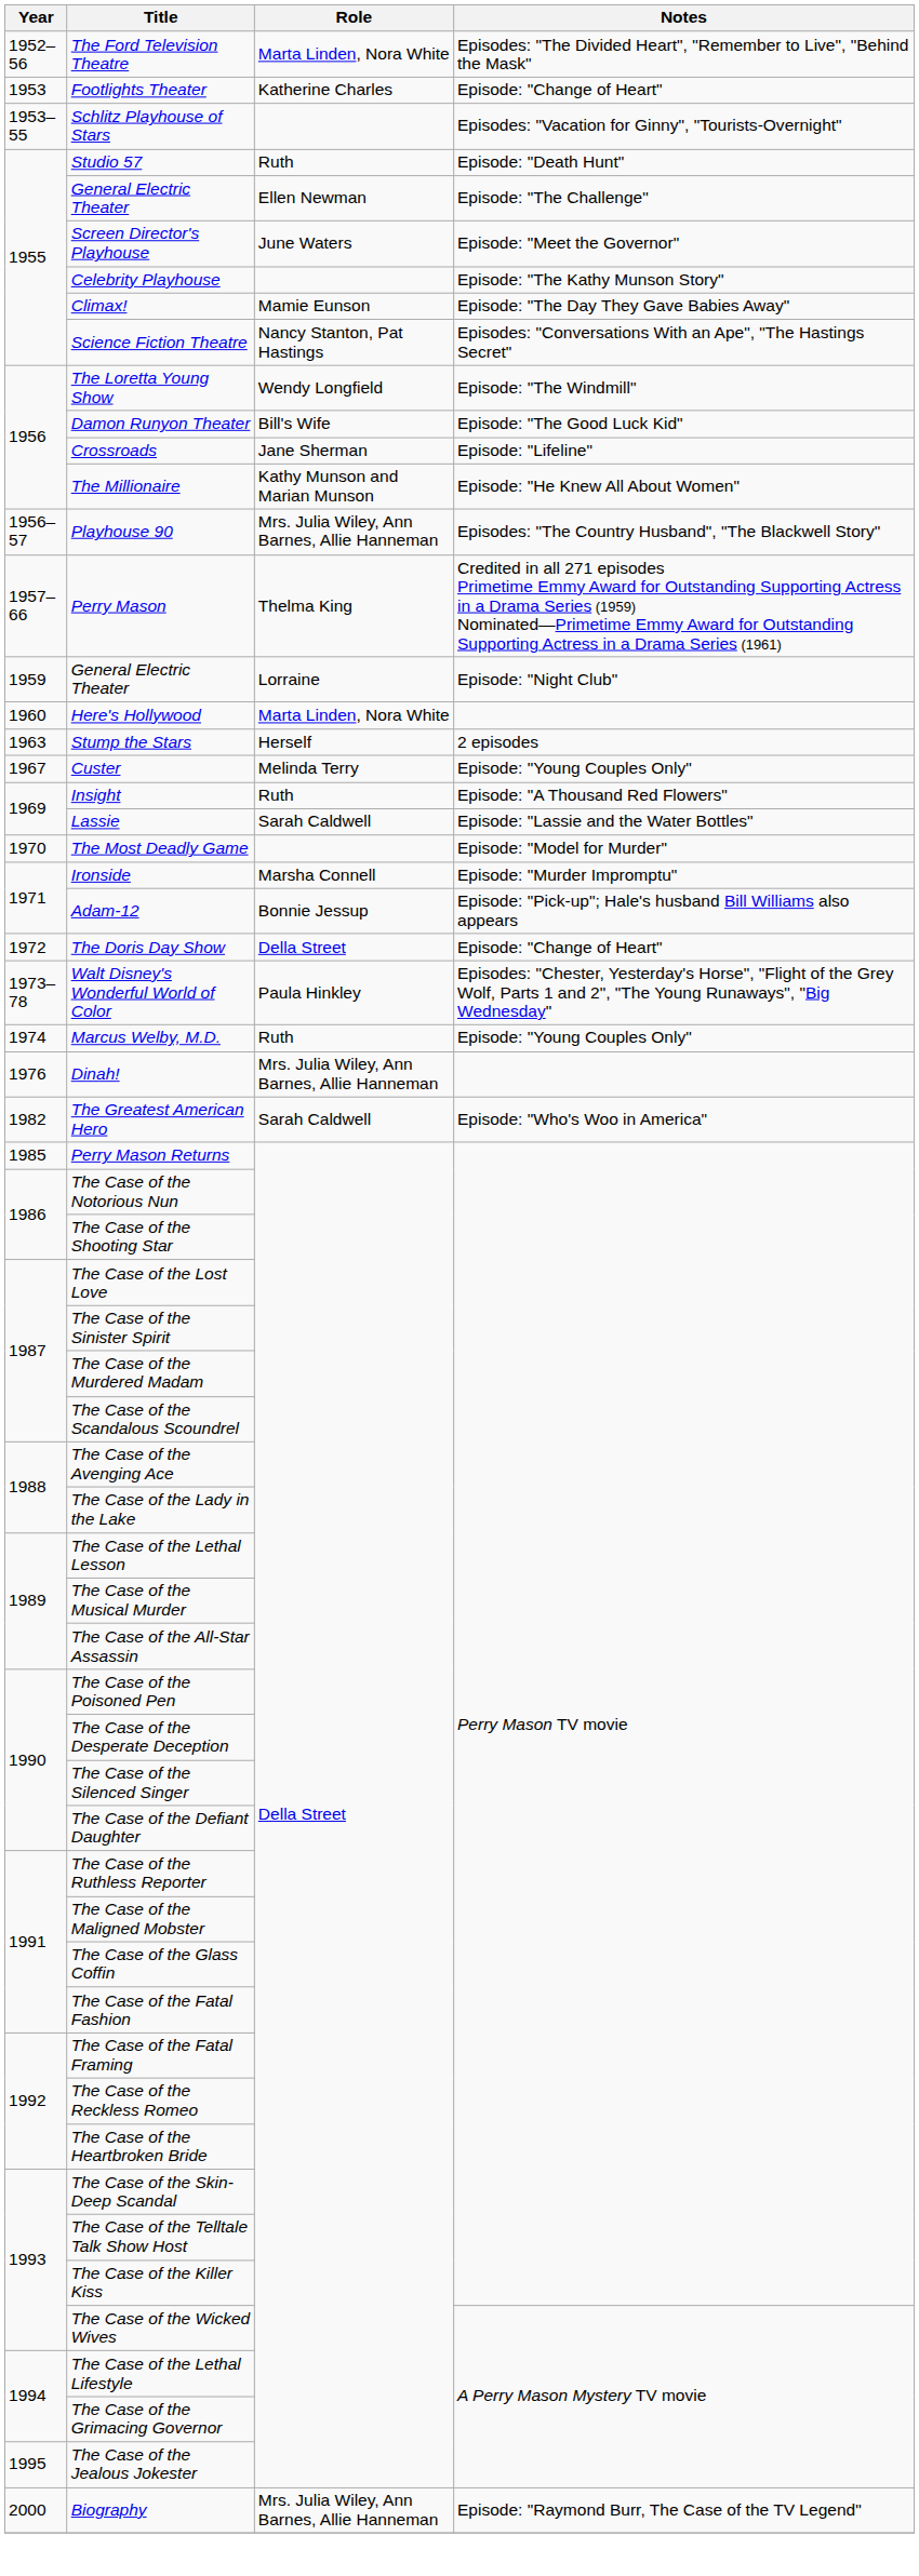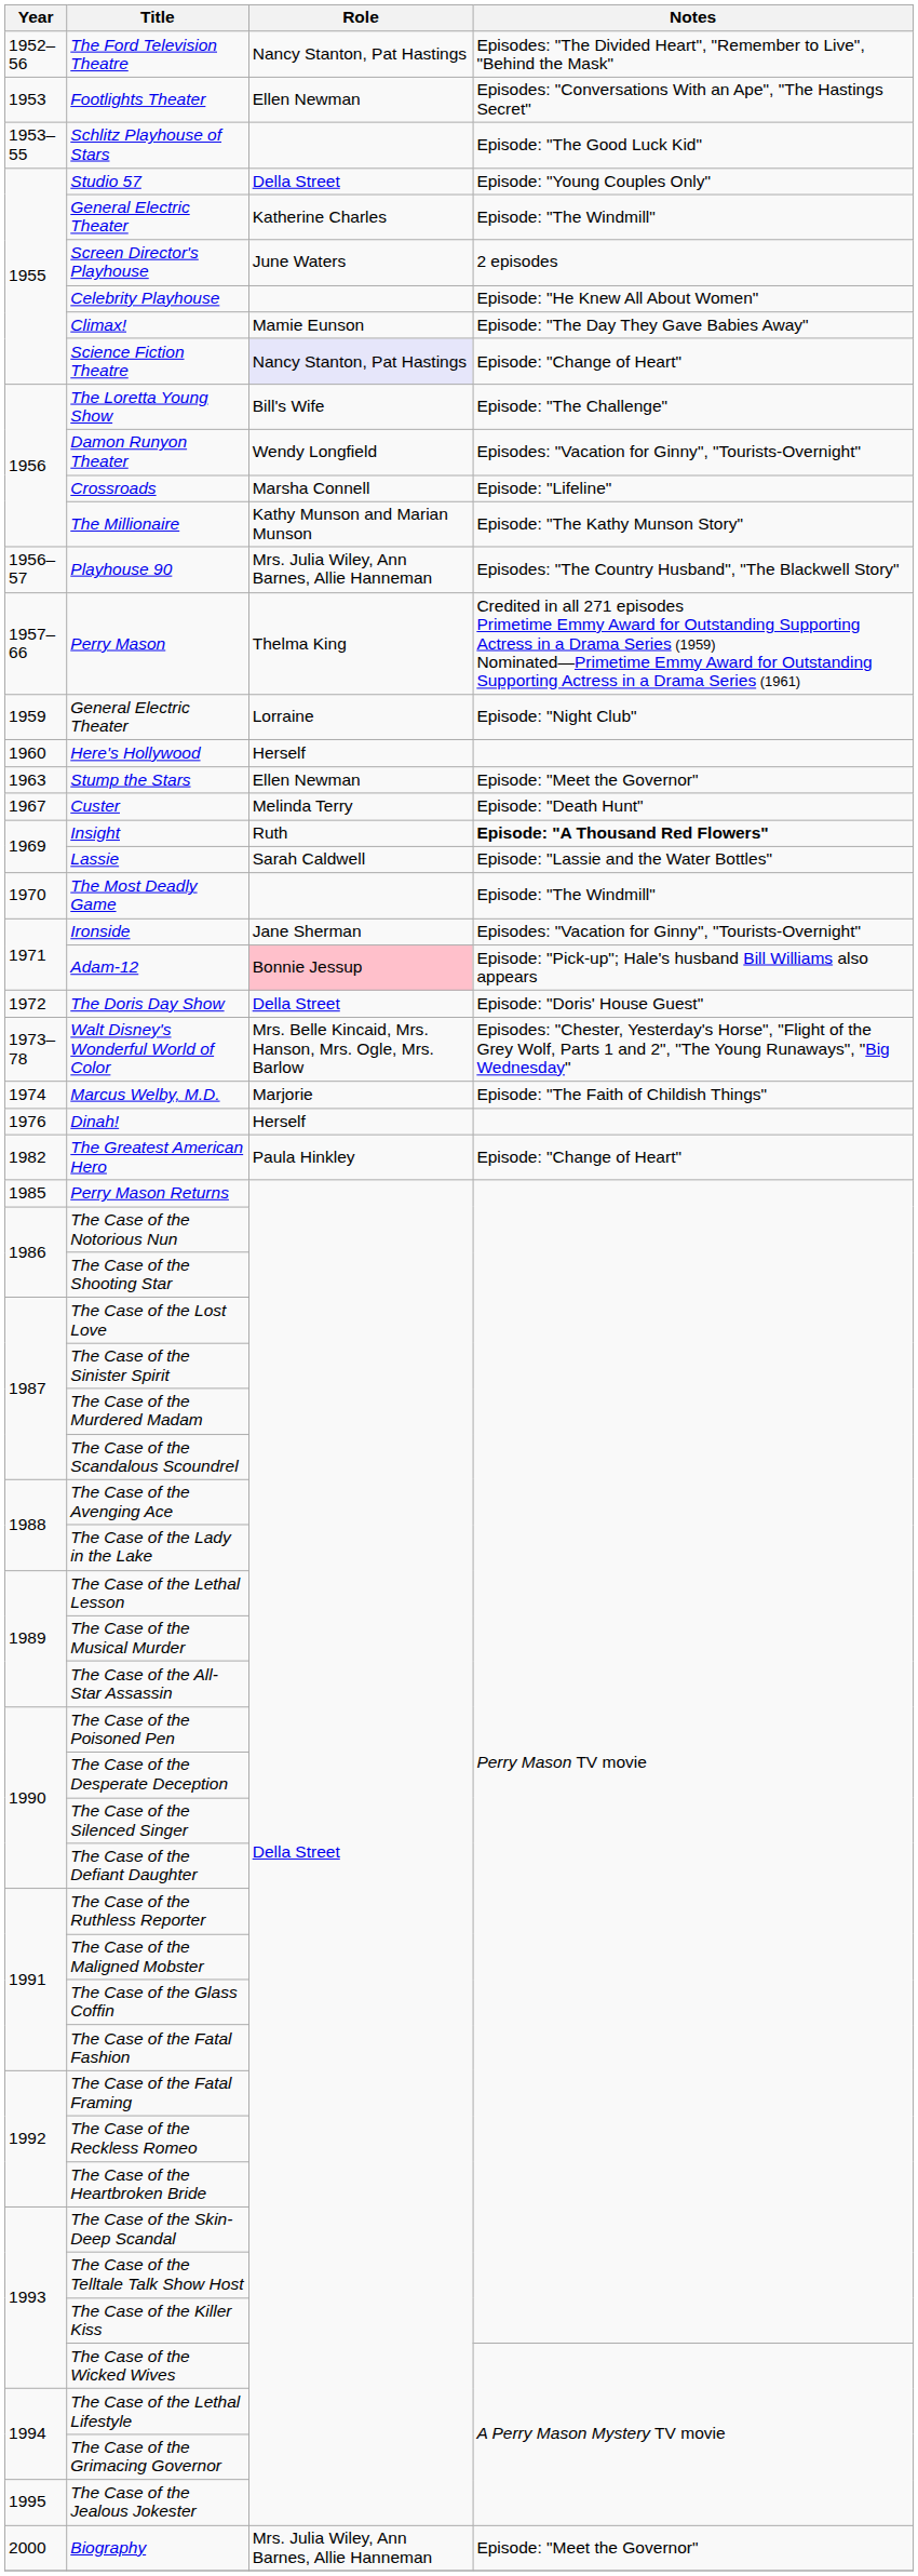The Ford Television Theatre | Role: Marta Linden, Nora White -> Nancy Stanton, Pat Hastings
Footlights Theater | Role: Katherine Charles -> Ellen Newman
Footlights Theater | Notes: Episode: "Change of Heart" -> Episodes: "Conversations With an Ape", "The Hastings Secret"
Schlitz Playhouse of Stars | Notes: Episodes: "Vacation for Ginny", "Tourists-Overnight" -> Episode: "The Good Luck Kid"
Studio 57 | Role: Ruth -> Della Street
Studio 57 | Notes: Episode: "Death Hunt" -> Episode: "Young Couples Only"
1955 / General Electric Theater | Role: Ellen Newman -> Katherine Charles
1955 / General Electric Theater | Notes: Episode: "The Challenge" -> Episode: "The Windmill"
Screen Director's Playhouse | Notes: Episode: "Meet the Governor" -> 2 episodes
Celebrity Playhouse | Notes: Episode: "The Kathy Munson Story" -> Episode: "He Knew All About Women"
Science Fiction Theatre | Role: no background -> lavender background
Science Fiction Theatre | Notes: Episodes: "Conversations With an Ape", "The Hastings Secret" -> Episode: "Change of Heart"
The Loretta Young Show | Role: Wendy Longfield -> Bill's Wife
The Loretta Young Show | Notes: Episode: "The Windmill" -> Episode: "The Challenge"
Damon Runyon Theater | Role: Bill's Wife -> Wendy Longfield
Damon Runyon Theater | Notes: Episode: "The Good Luck Kid" -> Episodes: "Vacation for Ginny", "Tourists-Overnight"
Crossroads | Role: Jane Sherman -> Marsha Connell
The Millionaire | Notes: Episode: "He Knew All About Women" -> Episode: "The Kathy Munson Story"
Here's Hollywood | Role: Marta Linden, Nora White -> Herself
Stump the Stars | Role: Herself -> Ellen Newman
Stump the Stars | Notes: 2 episodes -> Episode: "Meet the Governor"
Custer | Notes: Episode: "Young Couples Only" -> Episode: "Death Hunt"
Insight | Notes: normal -> bold
The Most Deadly Game | Notes: Episode: "Model for Murder" -> Episode: "The Windmill"
Ironside | Role: Marsha Connell -> Jane Sherman
Ironside | Notes: Episode: "Murder Impromptu" -> Episodes: "Vacation for Ginny", "Tourists-Overnight"
Adam-12 | Role: no background -> pink background
The Doris Day Show | Notes: Episode: "Change of Heart" -> Episode: "Doris' House Guest"
Walt Disney's Wonderful World of Color | Role: Paula Hinkley -> Mrs. Belle Kincaid, Mrs. Hanson, Mrs. Ogle, Mrs. Barlow
Marcus Welby, M.D. | Role: Ruth -> Marjorie
Marcus Welby, M.D. | Notes: Episode: "Young Couples Only" -> Episode: "The Faith of Childish Things"
Dinah! | Role: Mrs. Julia Wiley, Ann Barnes, Allie Hanneman -> Herself
The Greatest American Hero | Role: Sarah Caldwell -> Paula Hinkley
The Greatest American Hero | Notes: Episode: "Who's Woo in America" -> Episode: "Change of Heart"
Biography | Notes: Episode: "Raymond Burr, The Case of the TV Legend" -> Episode: "Meet the Governor"
